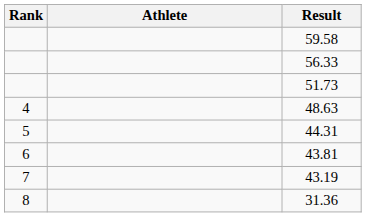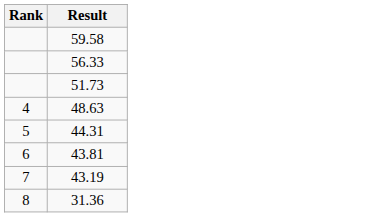- column: Athlete
